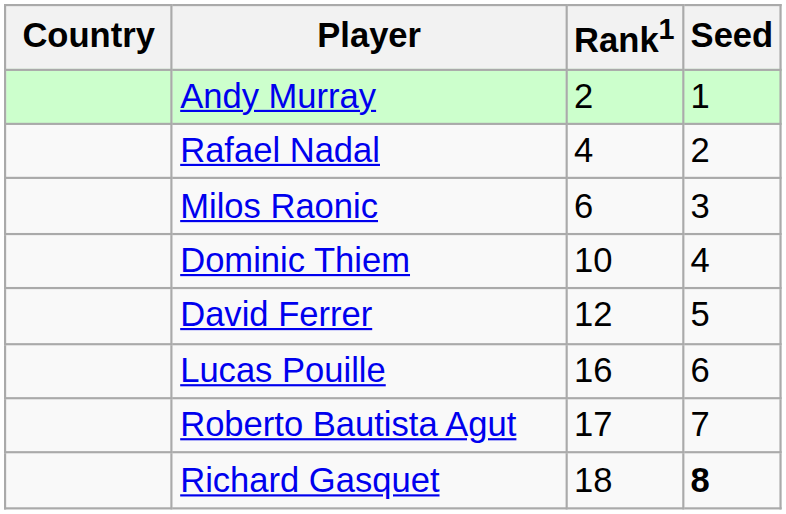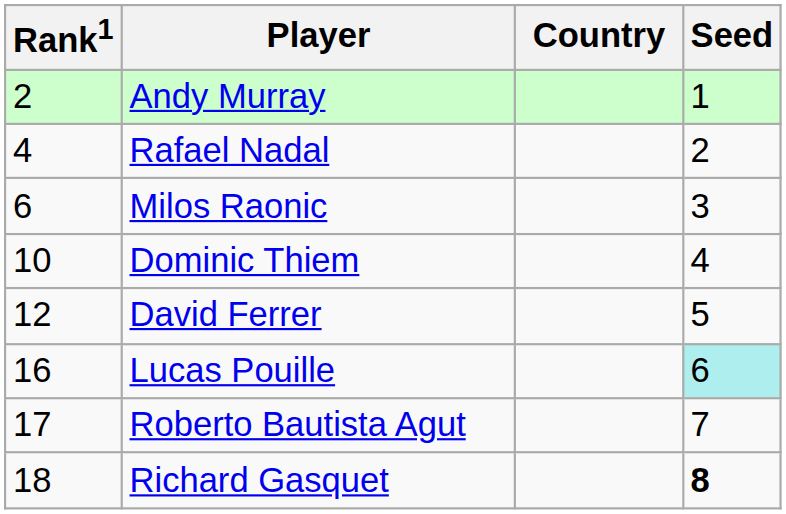columns swapped: Country <-> Rank1
Lucas Pouille | Seed: no background -> paleturquoise background
